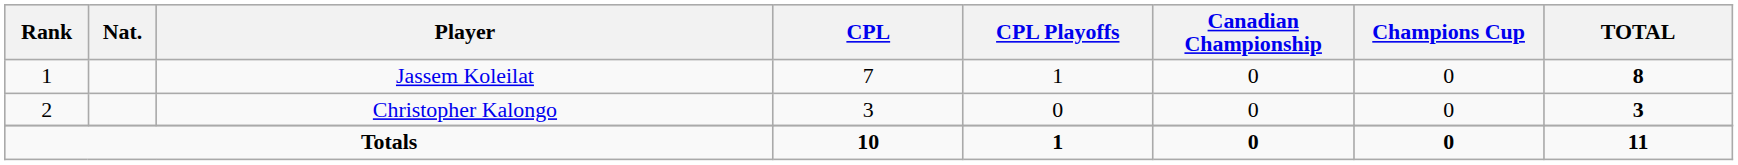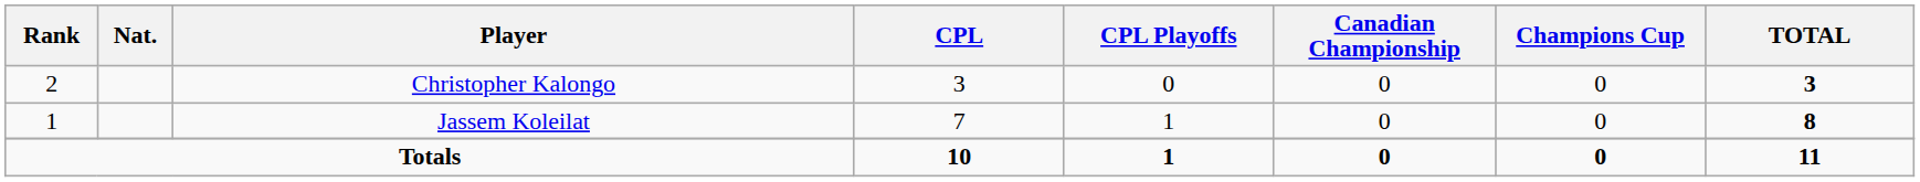rows swapped: Jassem Koleilat <-> Christopher Kalongo
